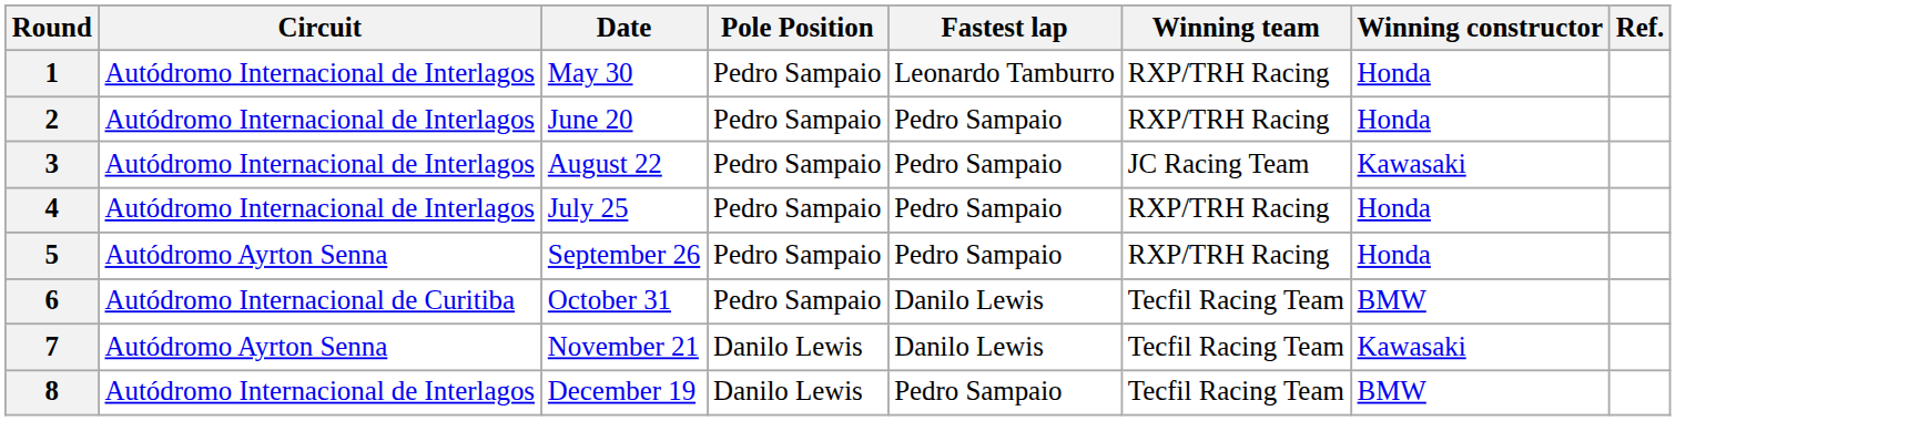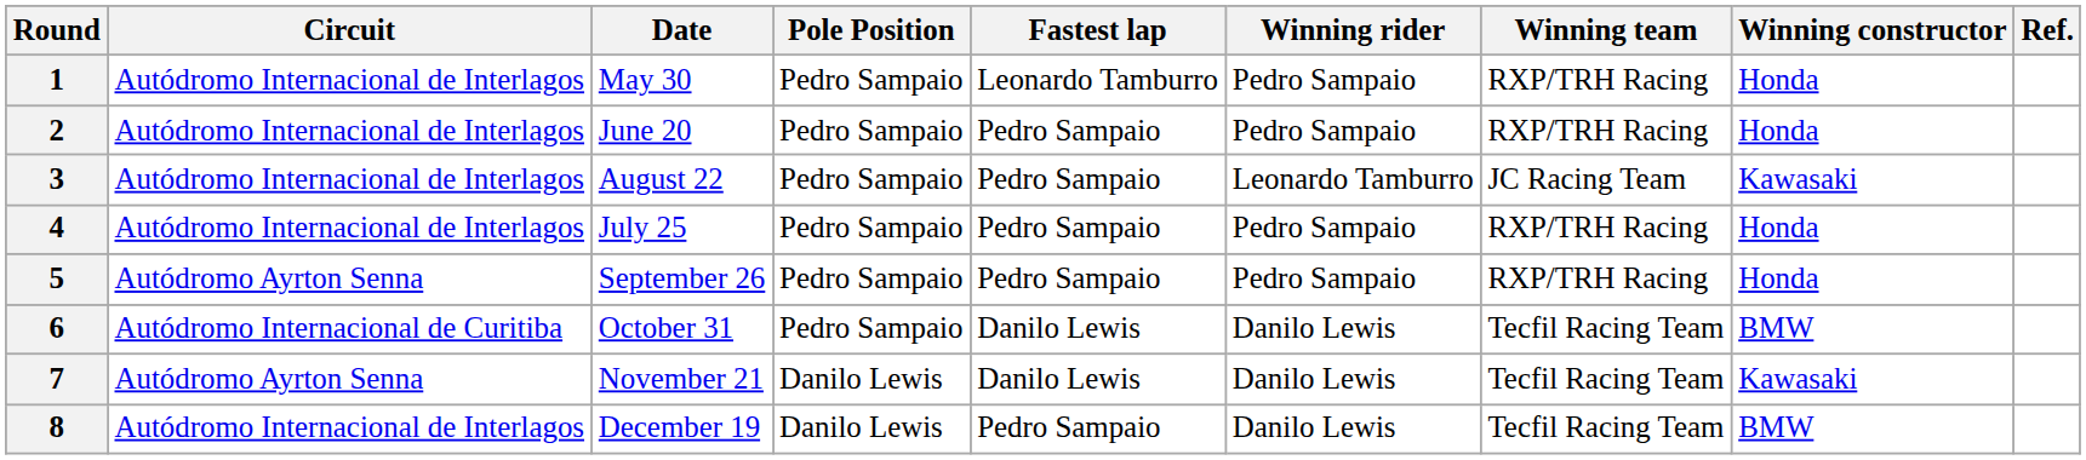+ column: Winning rider | Pedro Sampaio | Pedro Sampaio | Leonardo Tamburro | Pedro Sampaio | Pedro Sampaio | Danilo Lewis | Danilo Lewis | Danilo Lewis
